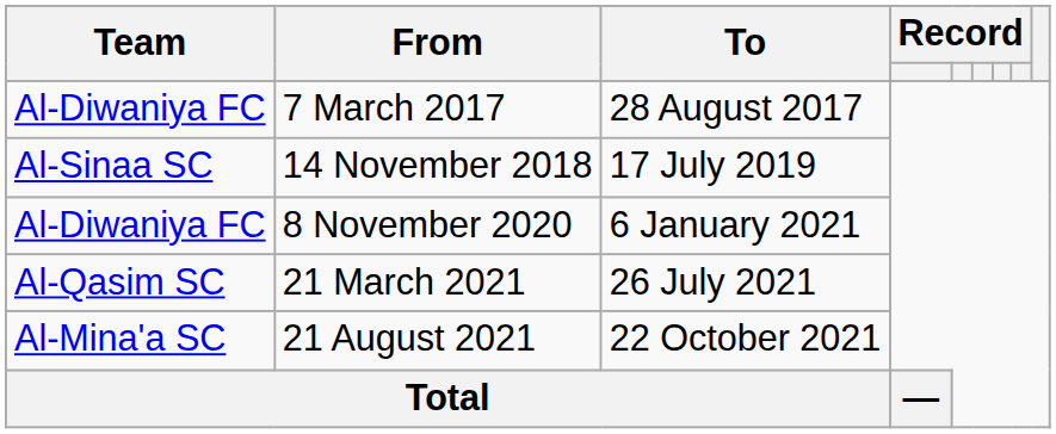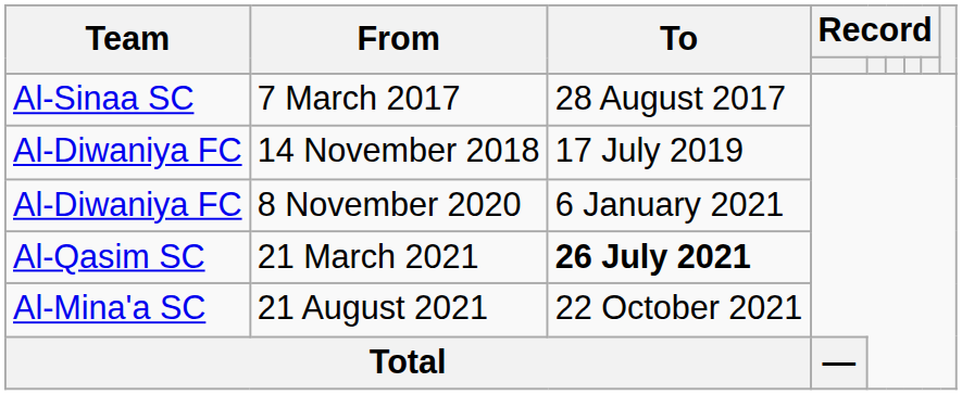7 March 2017 | Team: Al-Diwaniya FC -> Al-Sinaa SC
14 November 2018 | Team: Al-Sinaa SC -> Al-Diwaniya FC
21 March 2021 | To: normal -> bold
